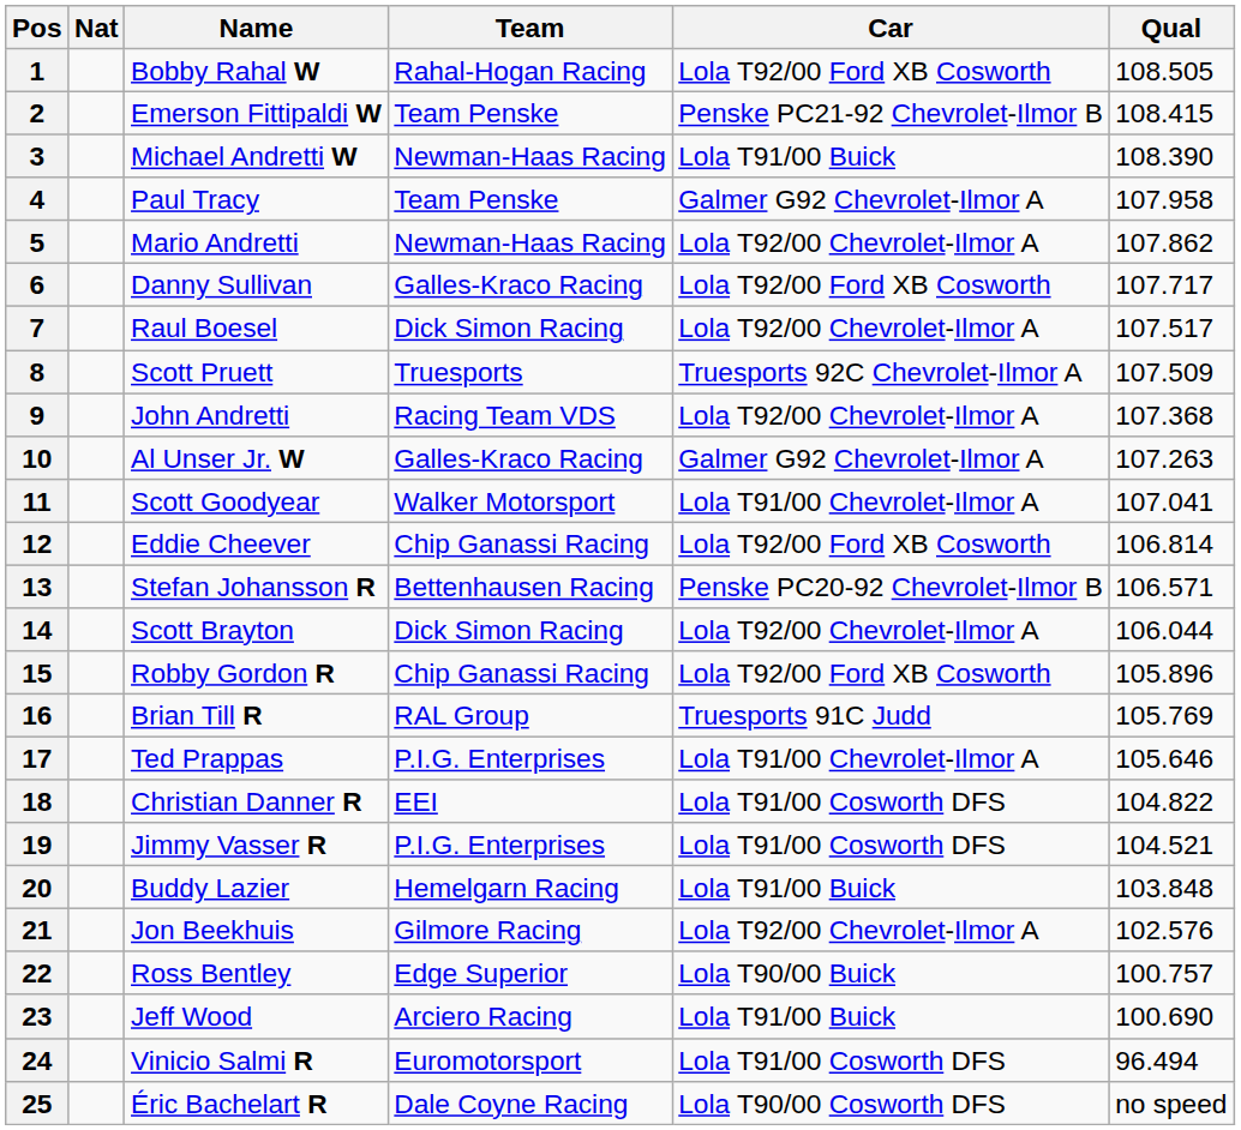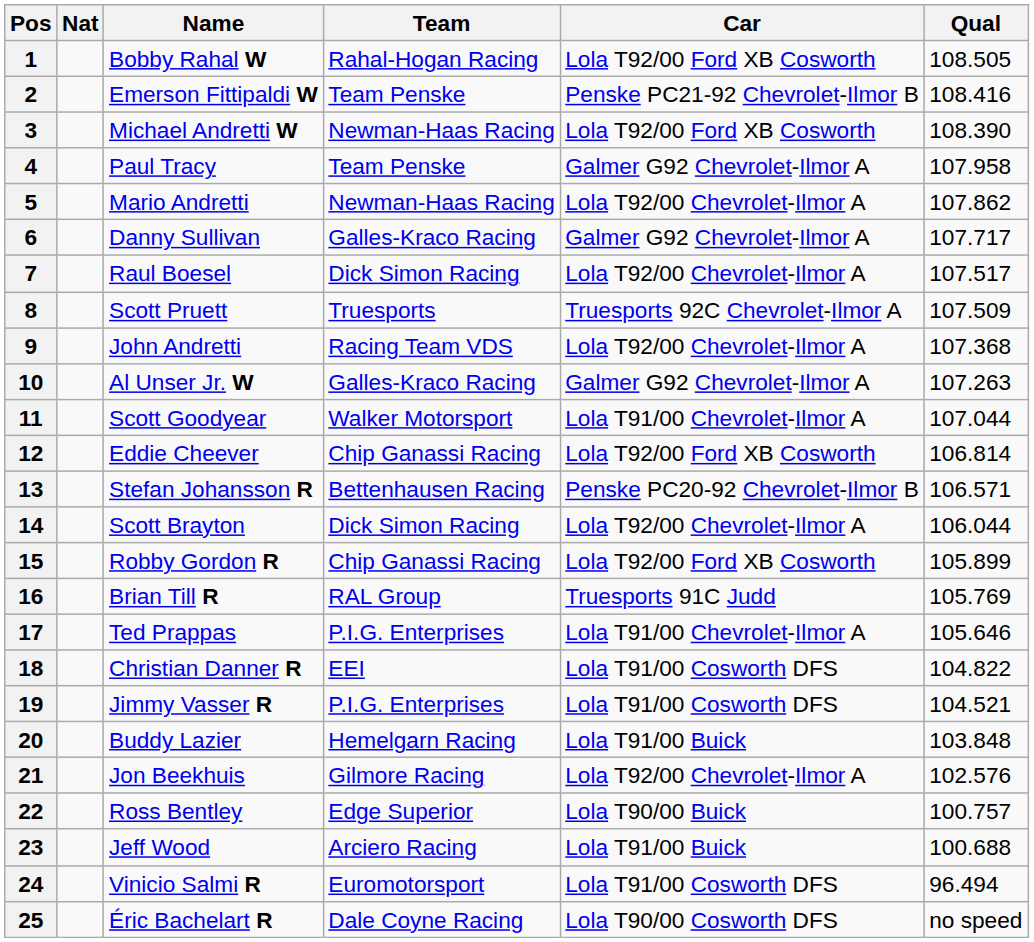2 | Qual: 108.415 -> 108.416
3 | Car: Lola T91/00 Buick -> Lola T92/00 Ford XB Cosworth
6 | Car: Lola T92/00 Ford XB Cosworth -> Galmer G92 Chevrolet-Ilmor A
11 | Qual: 107.041 -> 107.044
15 | Qual: 105.896 -> 105.899
23 | Qual: 100.690 -> 100.688
